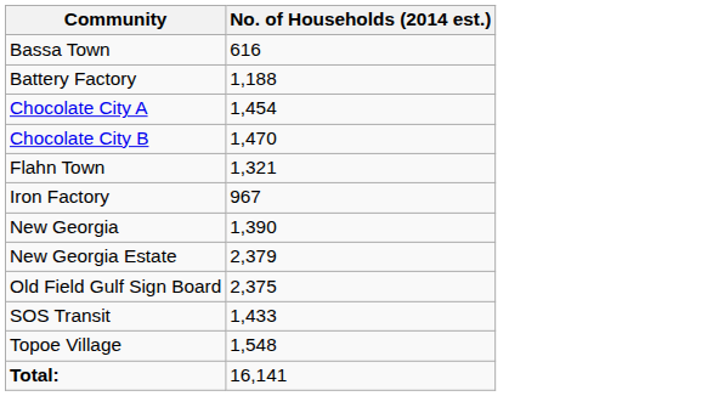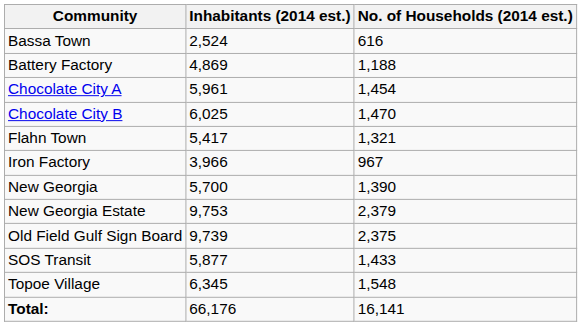+ column: Inhabitants (2014 est.) | 2,524 | 4,869 | 5,961 | 6,025 | 5,417 | 3,966 | 5,700 | 9,753 | 9,739 | 5,877 | 6,345 | 66,176
